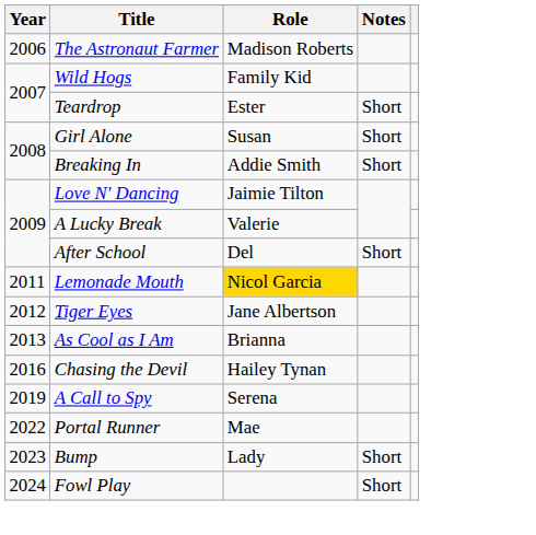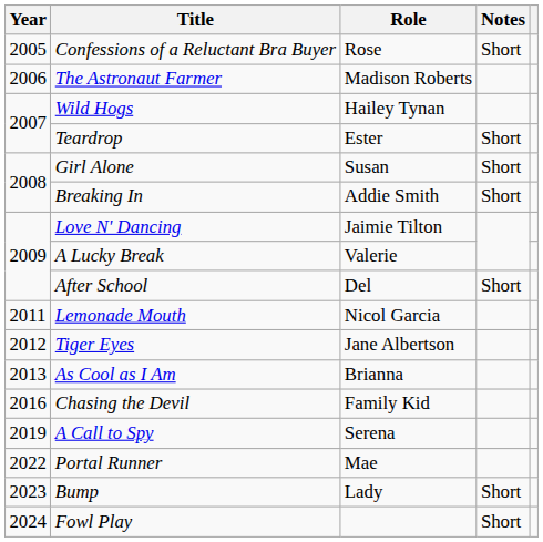+ row: 2005 | Confessions of a Reluctant Bra Buyer | Rose | Short
Wild Hogs | Role: Family Kid -> Hailey Tynan
Lemonade Mouth | Role: gold background -> no background
Chasing the Devil | Role: Hailey Tynan -> Family Kid
